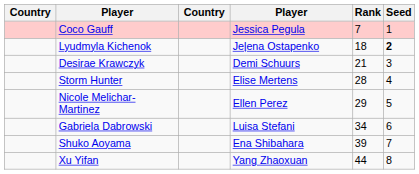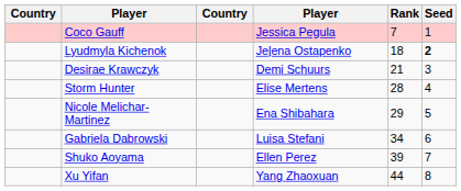Nicole Melichar-Martinez | column 4: Ellen Perez -> Ena Shibahara
Shuko Aoyama | column 4: Ena Shibahara -> Ellen Perez
